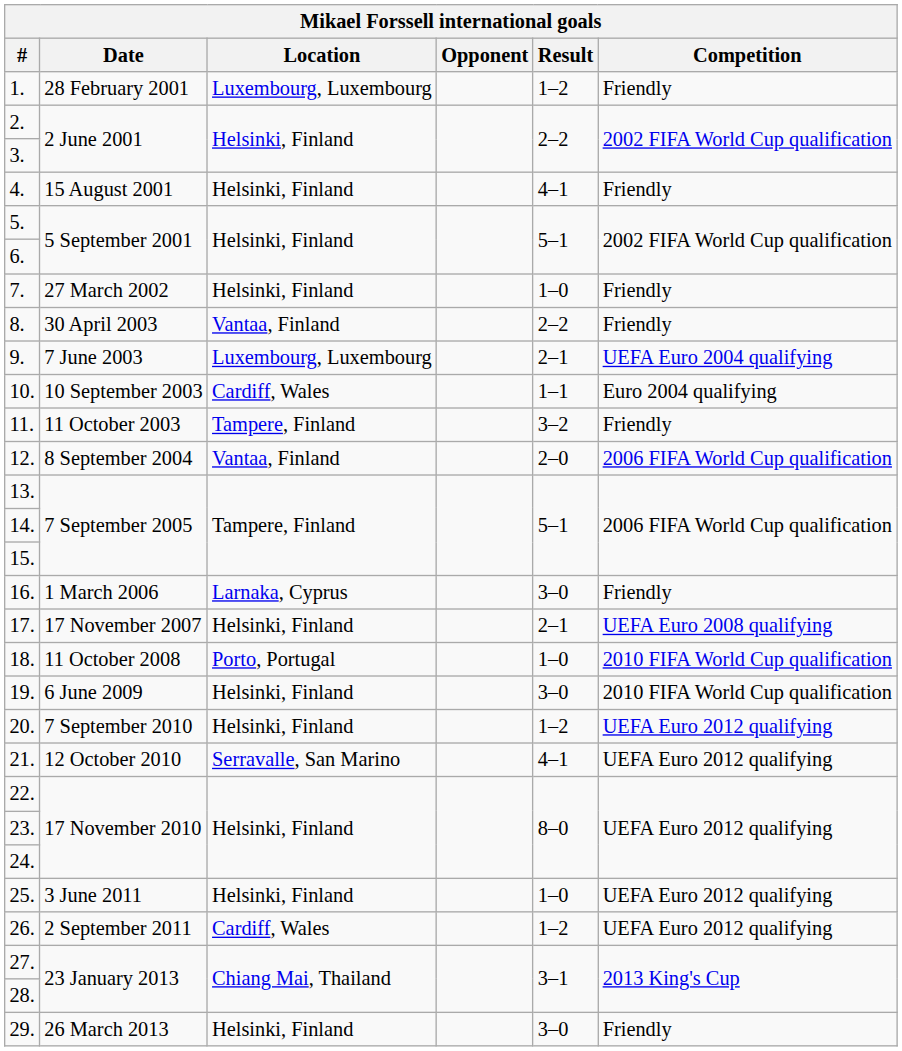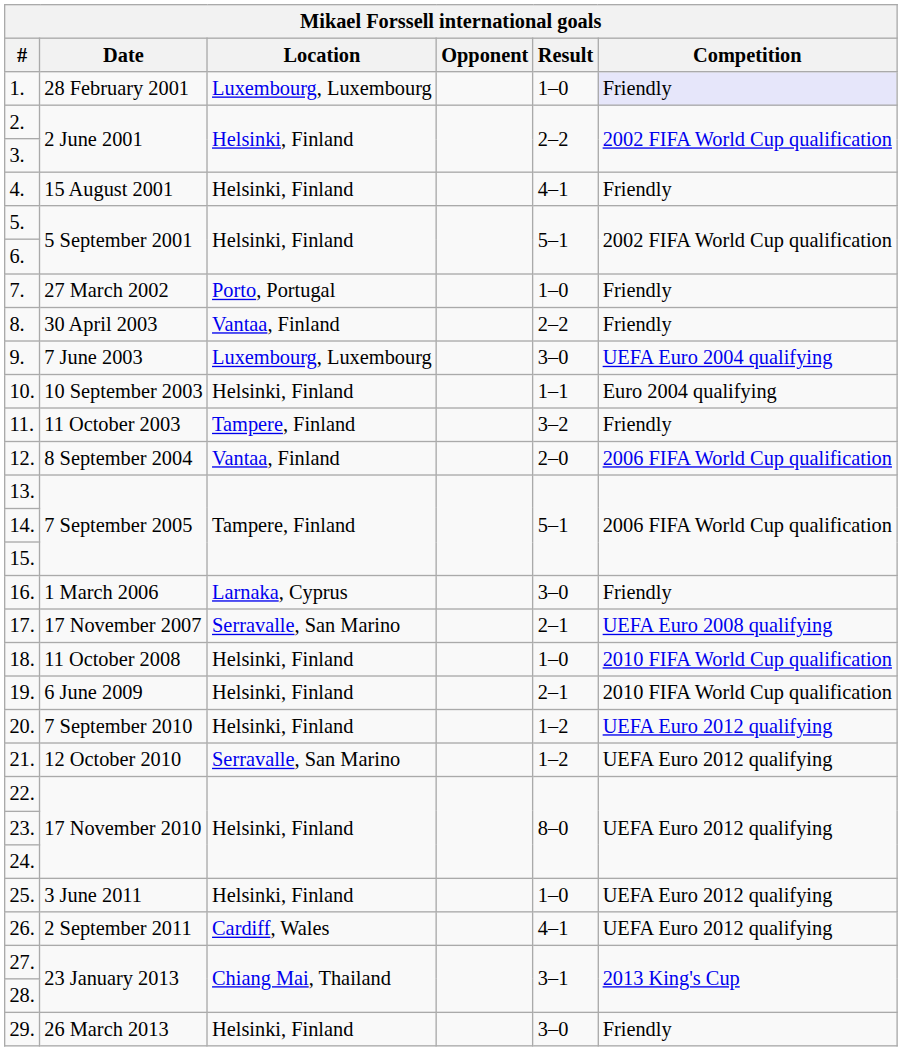1. | Result: 1–2 -> 1–0
1. | Competition: no background -> lavender background
7. | Location: Helsinki, Finland -> Porto, Portugal
9. | Result: 2–1 -> 3–0
10. | Location: Cardiff, Wales -> Helsinki, Finland
17. | Location: Helsinki, Finland -> Serravalle, San Marino
18. | Location: Porto, Portugal -> Helsinki, Finland
19. | Result: 3–0 -> 2–1
21. | Result: 4–1 -> 1–2
26. | Result: 1–2 -> 4–1
